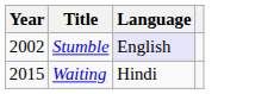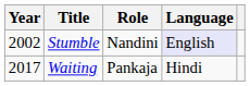+ column: Role | Nandini | Pankaja
Waiting | Year: 2015 -> 2017
